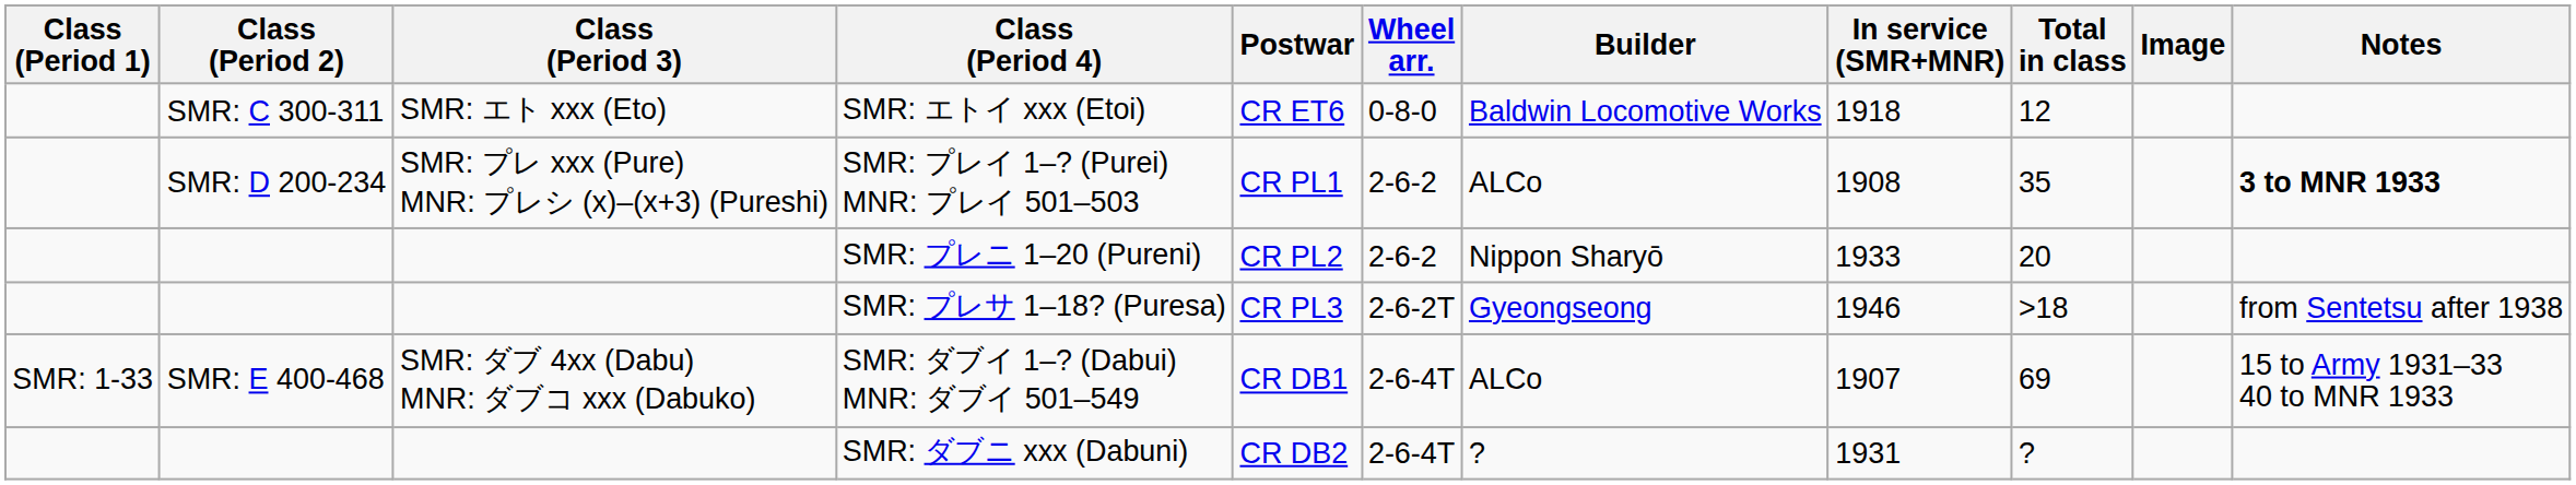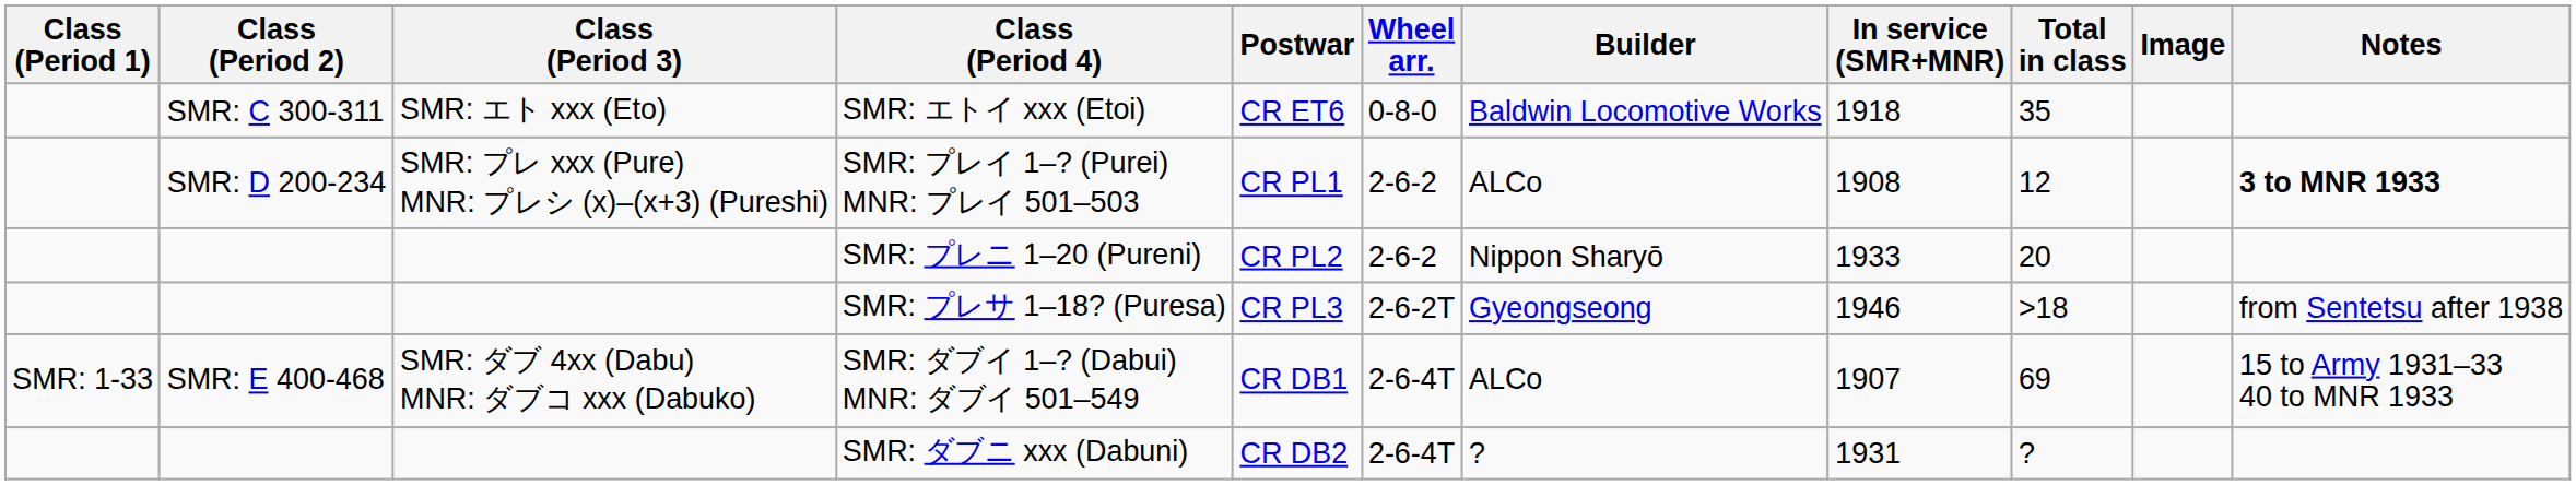SMR: エトイ xxx (Etoi) | Total in class: 12 -> 35
SMR: プレイ 1–? (Purei) MNR: プレイ 501–503 | Total in class: 35 -> 12
